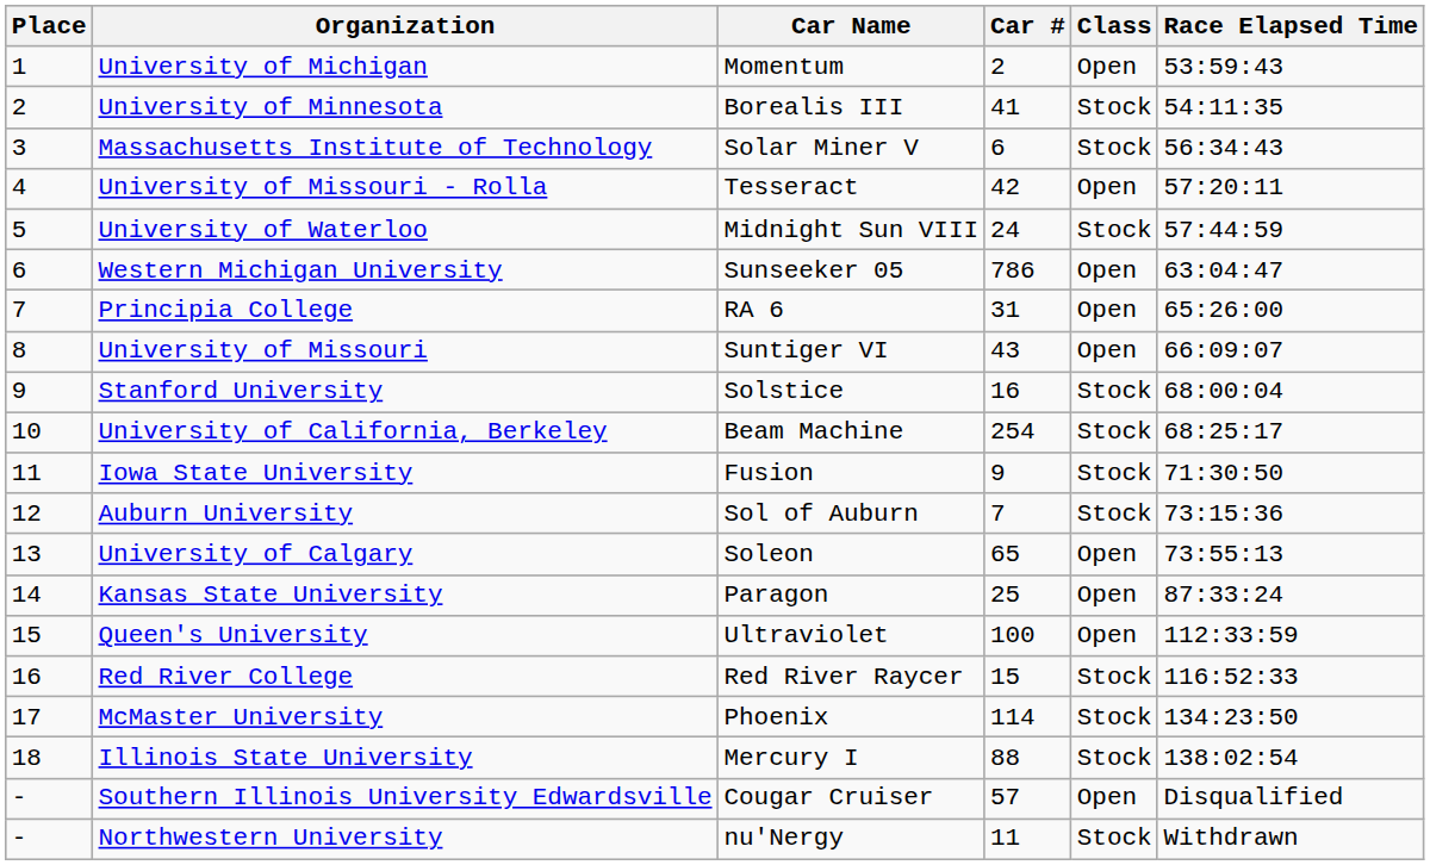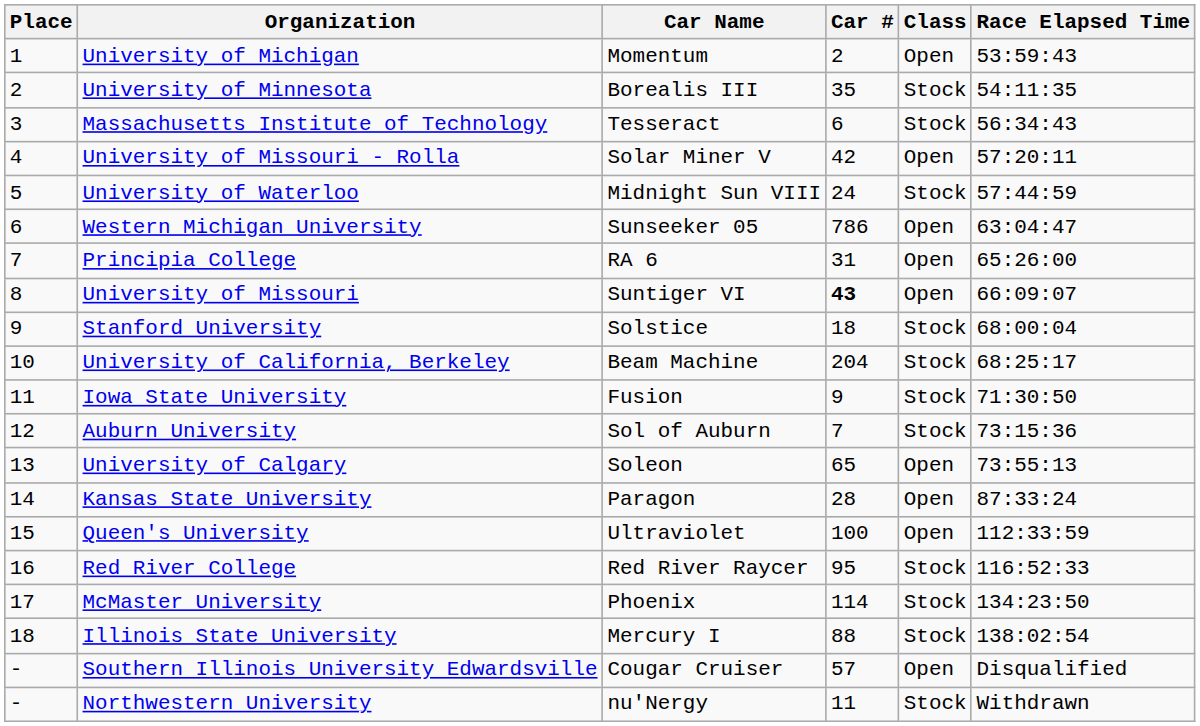University of Minnesota | Car #: 41 -> 35
Massachusetts Institute of Technology | Car Name: Solar Miner V -> Tesseract
University of Missouri - Rolla | Car Name: Tesseract -> Solar Miner V
University of Missouri | Car #: normal -> bold
Stanford University | Car #: 16 -> 18
University of California, Berkeley | Car #: 254 -> 204
Kansas State University | Car #: 25 -> 28
Red River College | Car #: 15 -> 95
